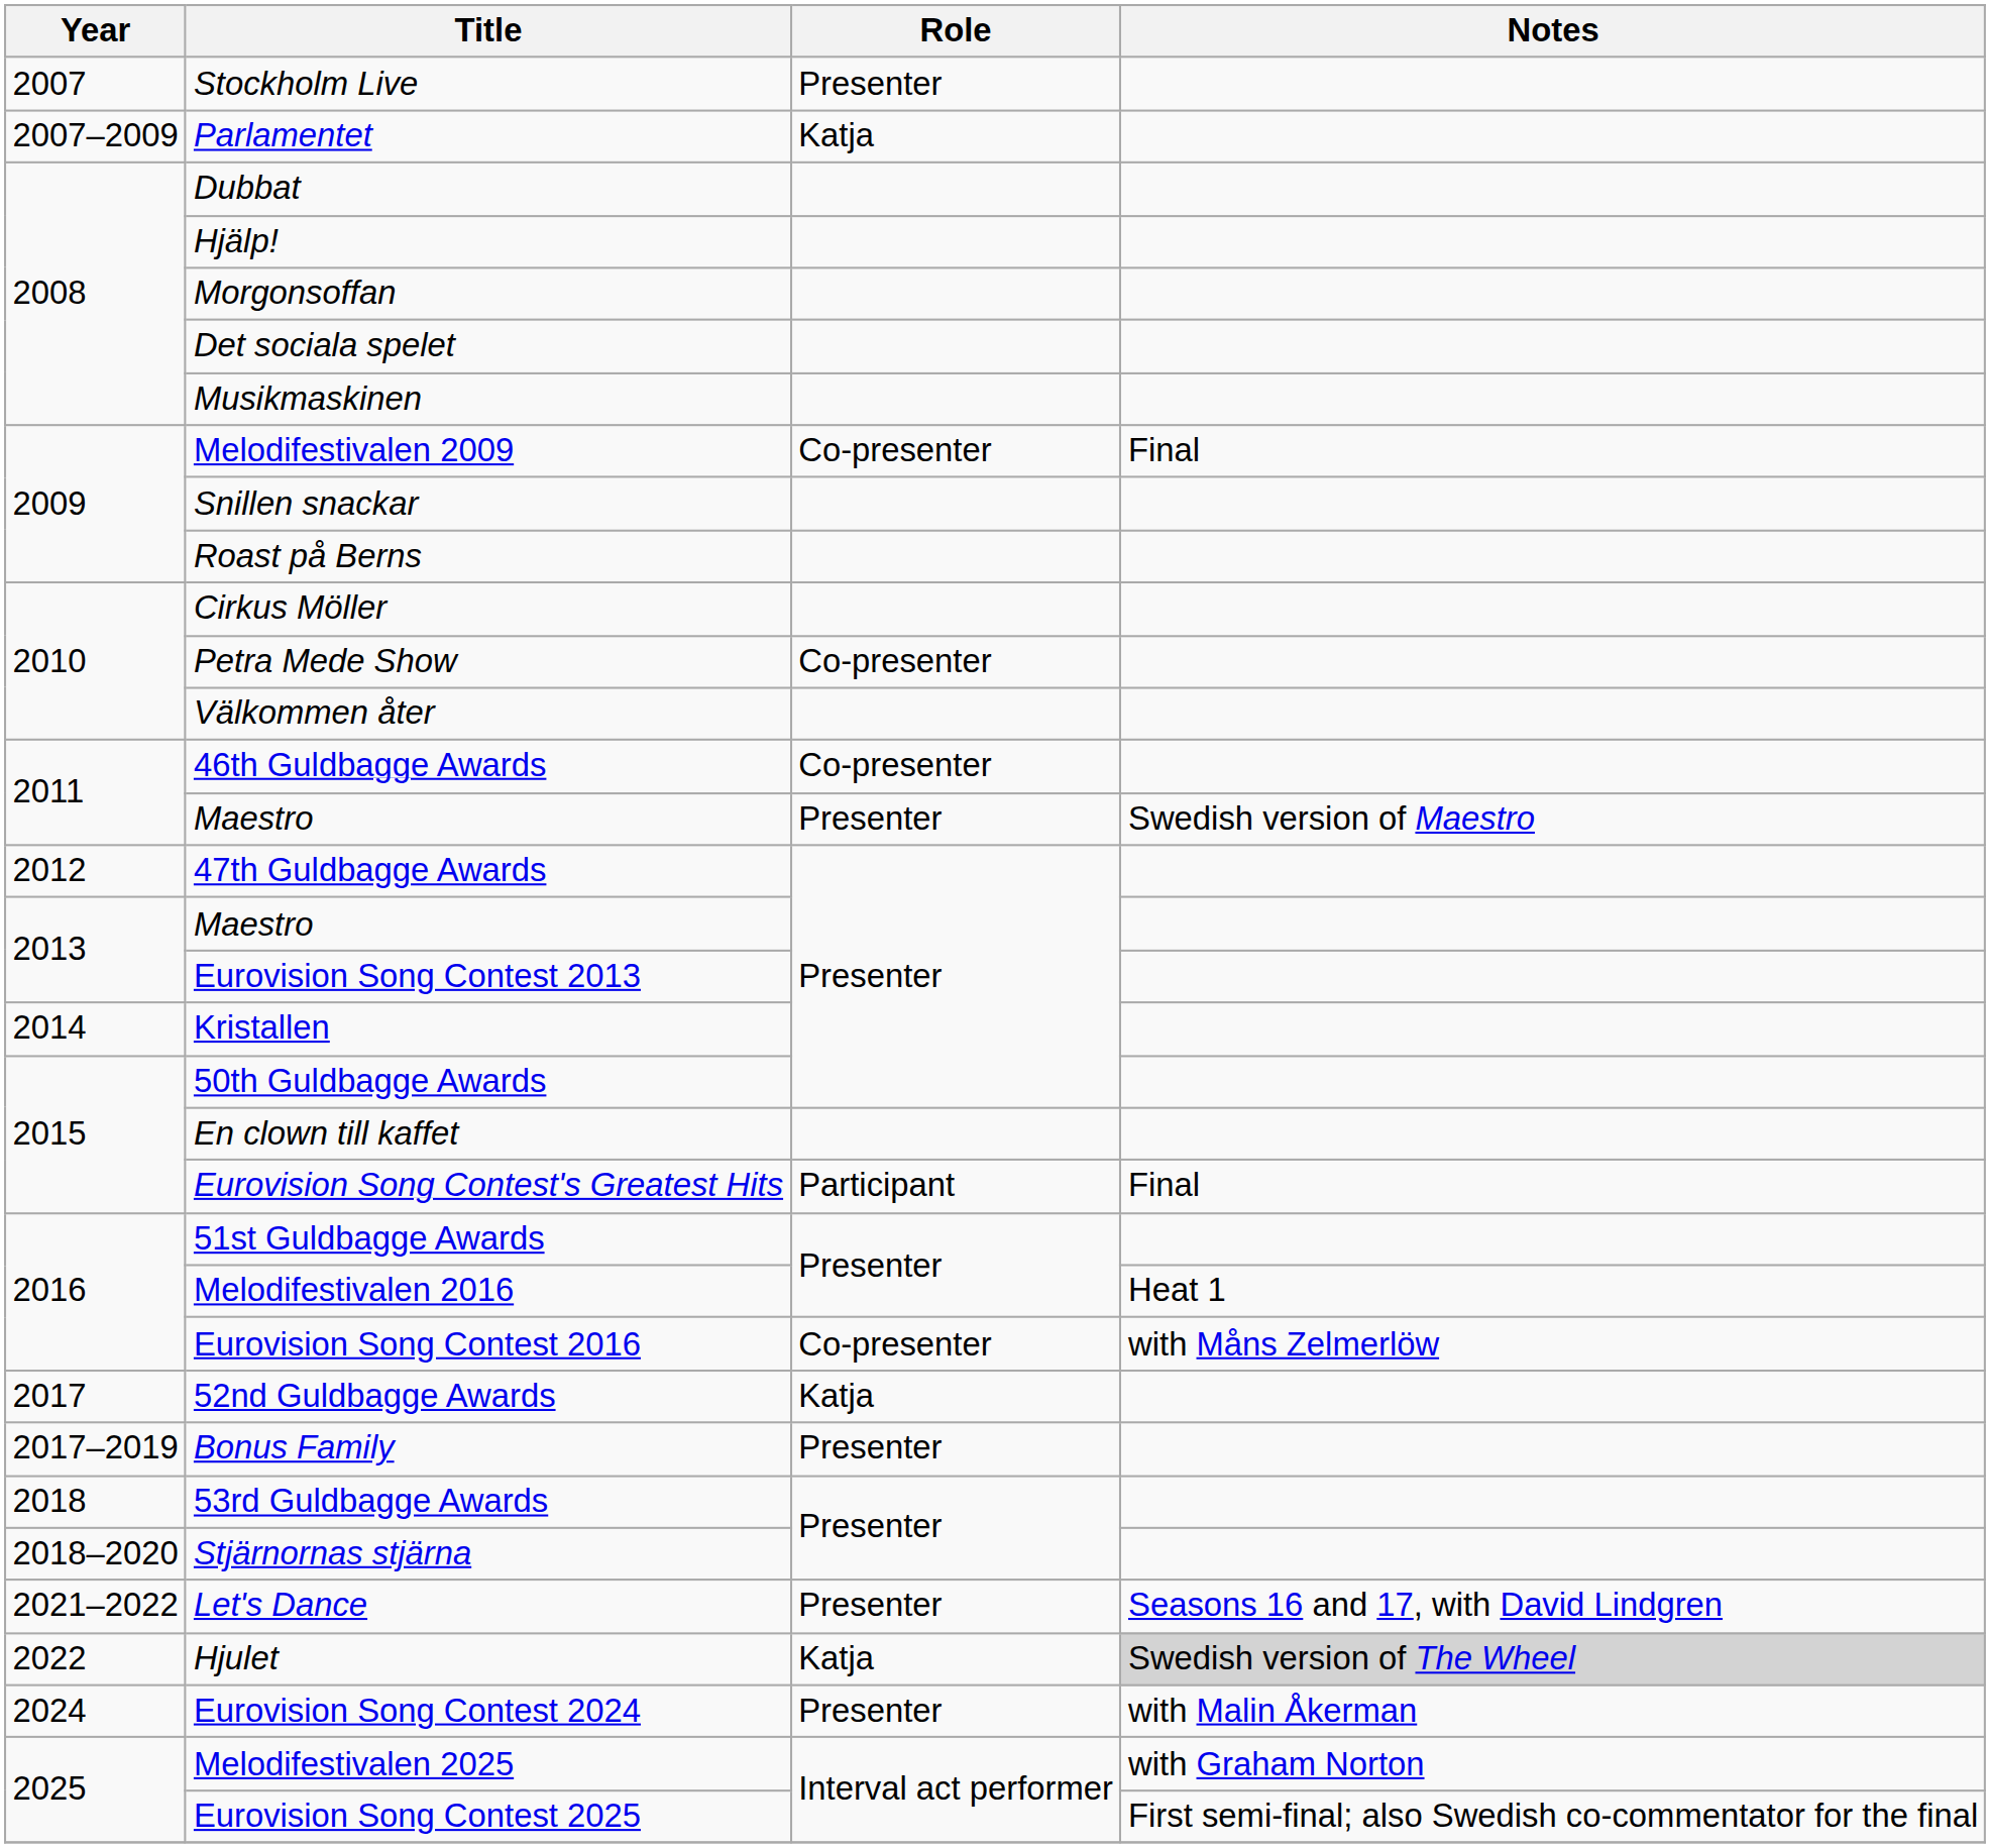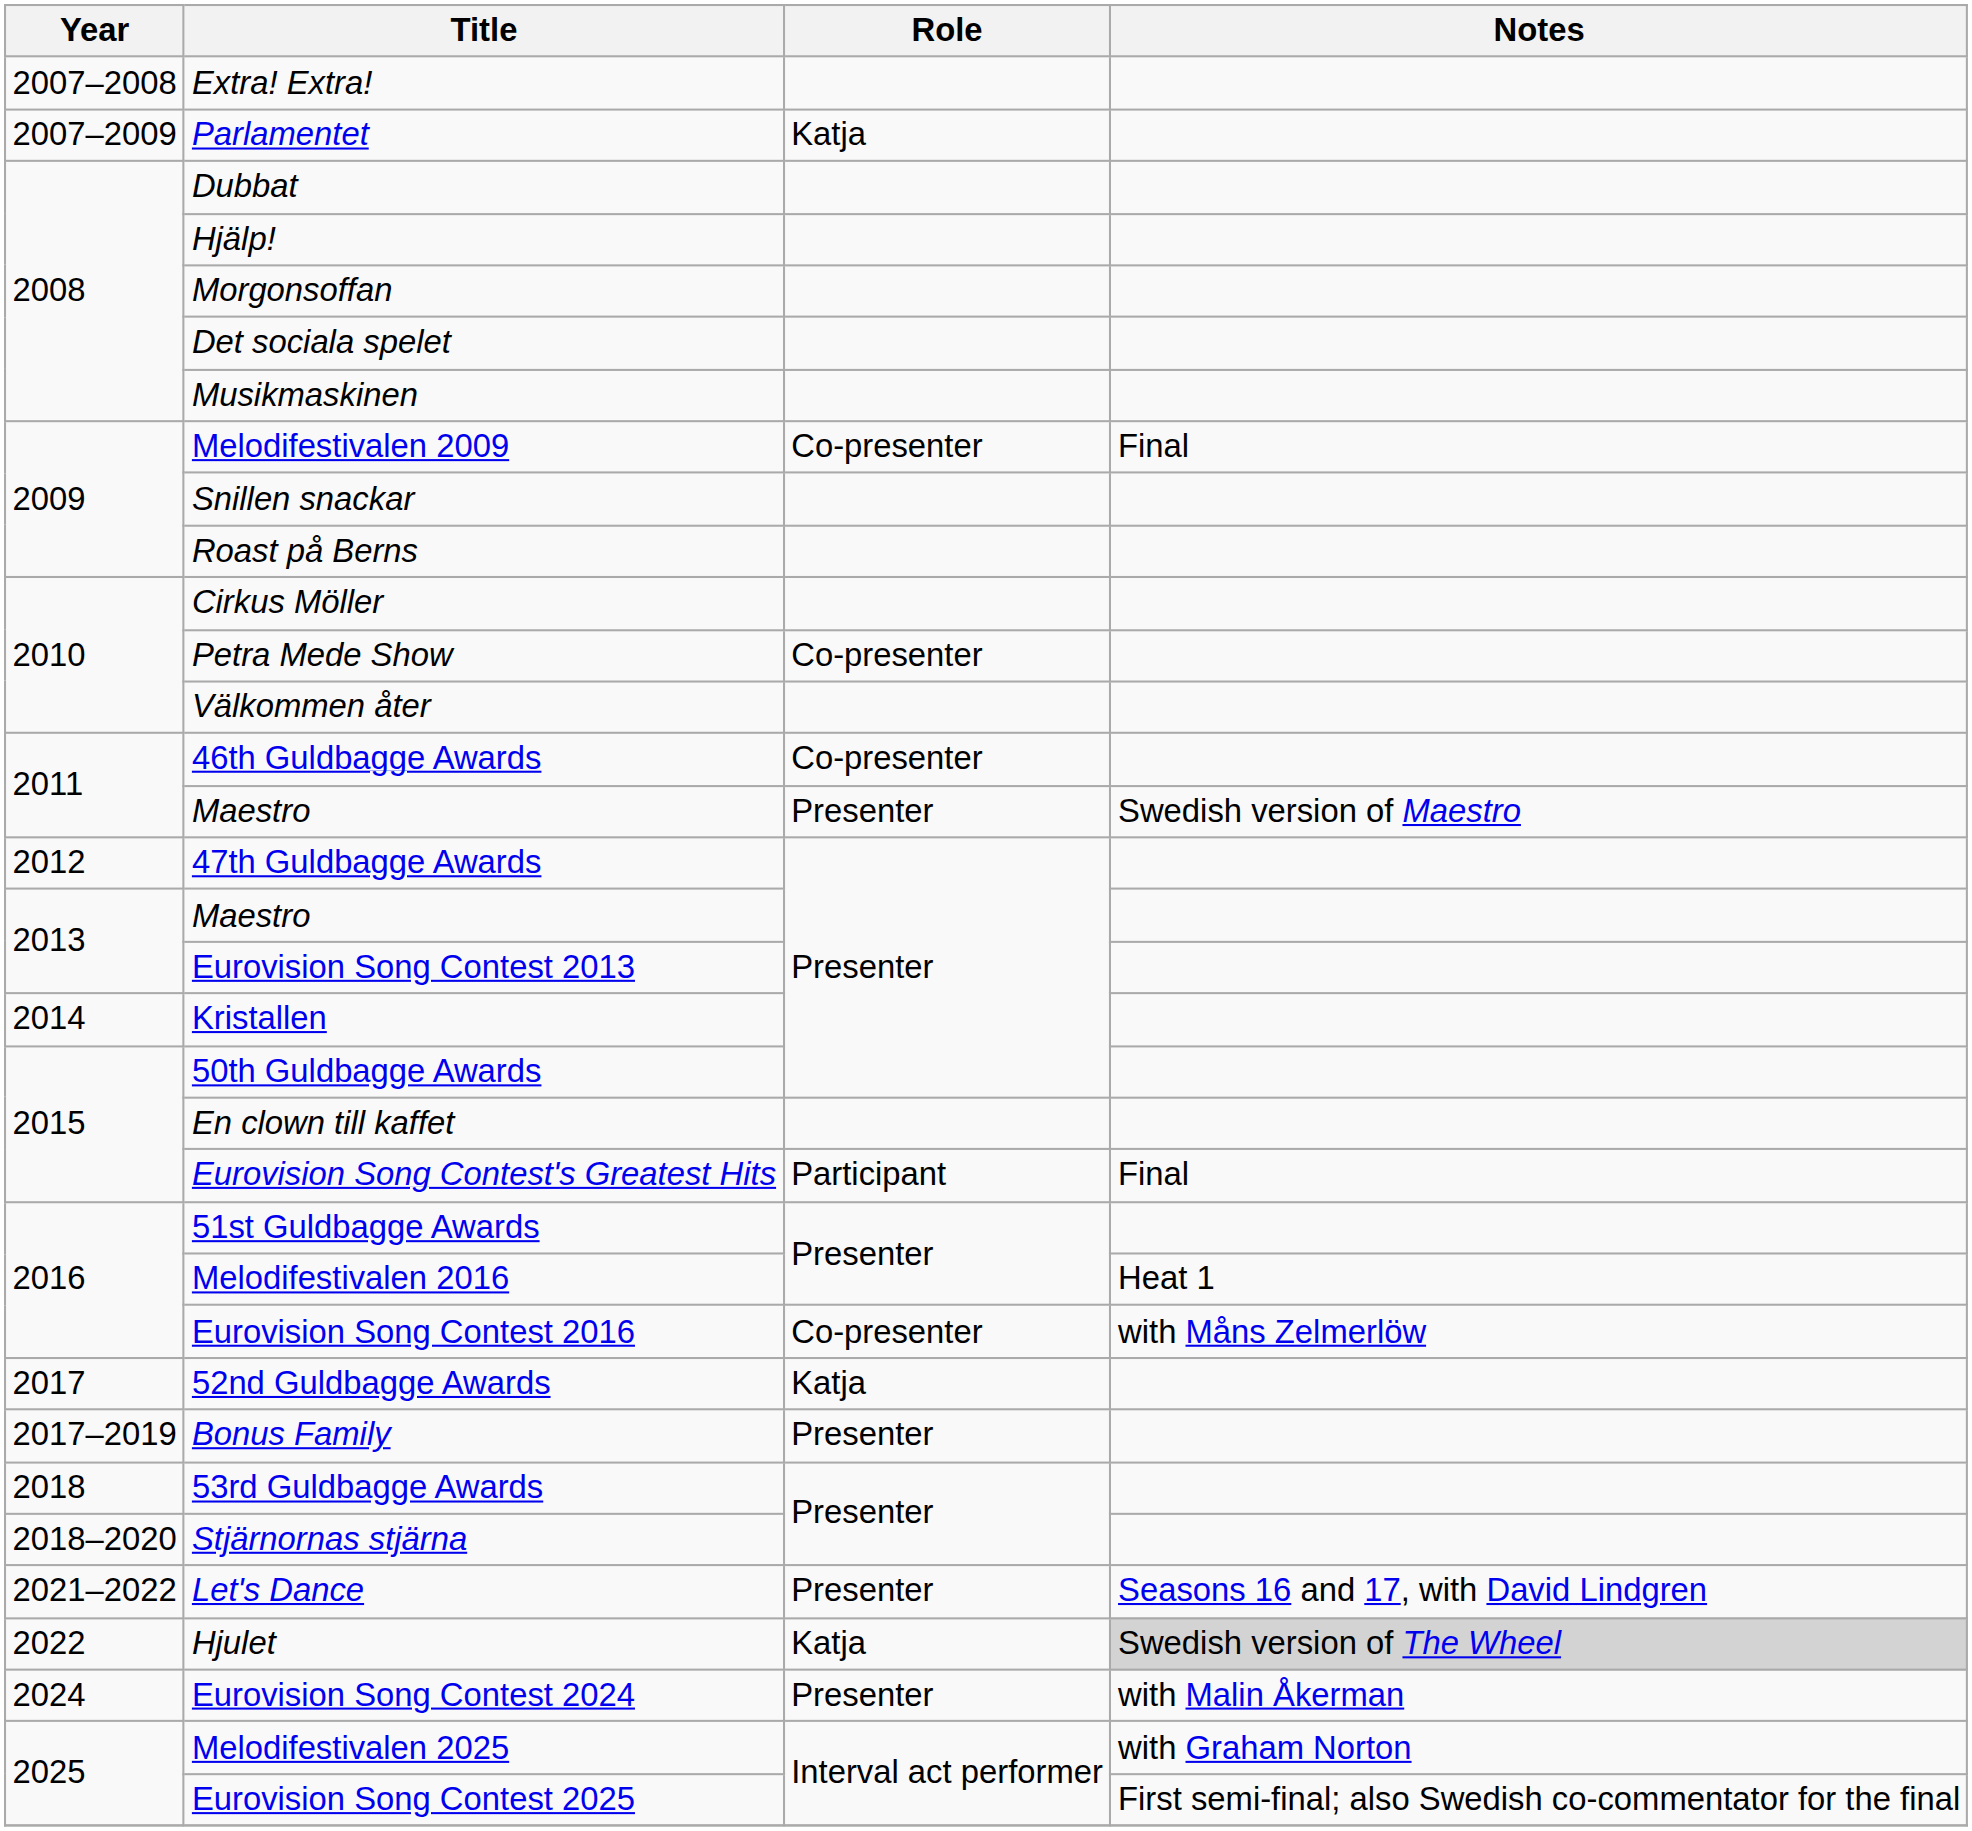- row: 2007 | Stockholm Live | Presenter
+ row: 2007–2008 | Extra! Extra!
